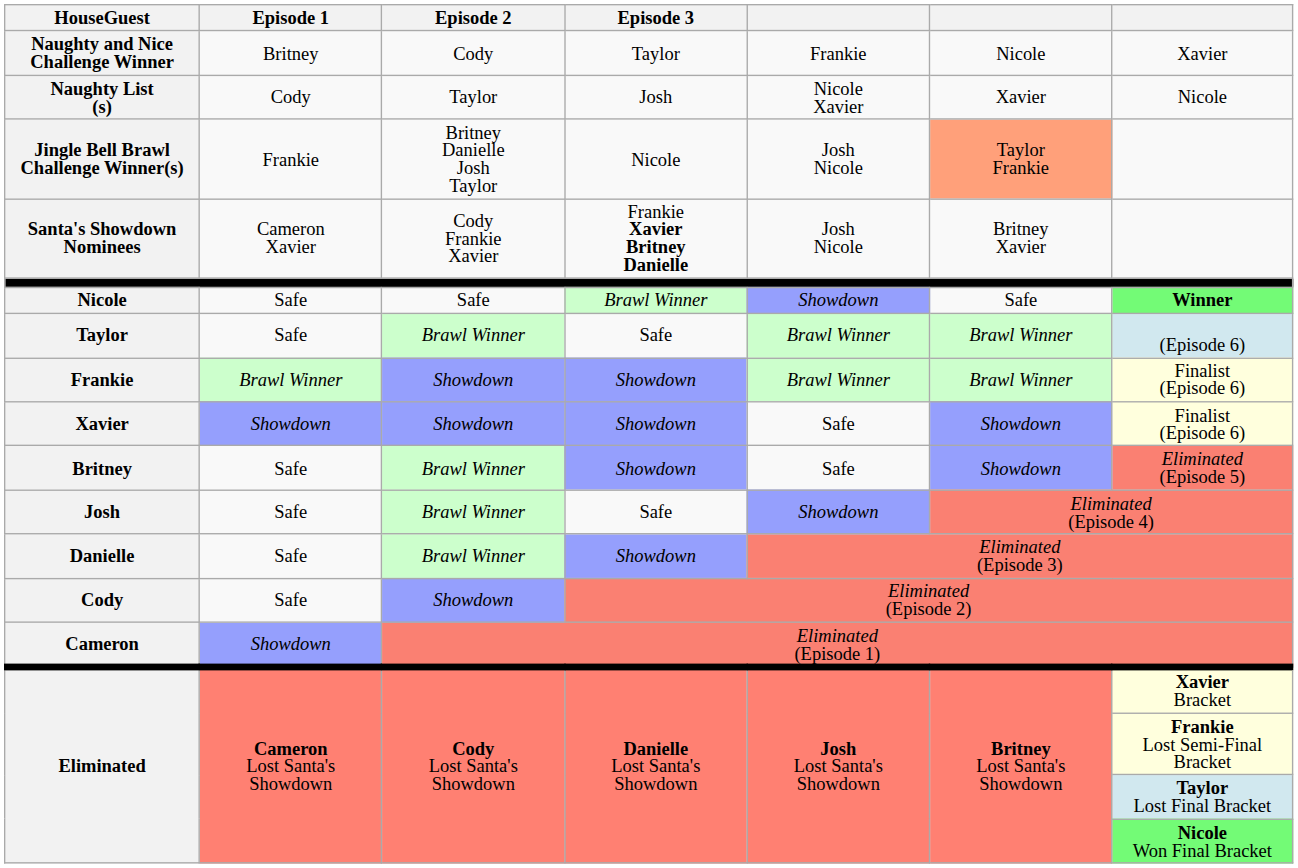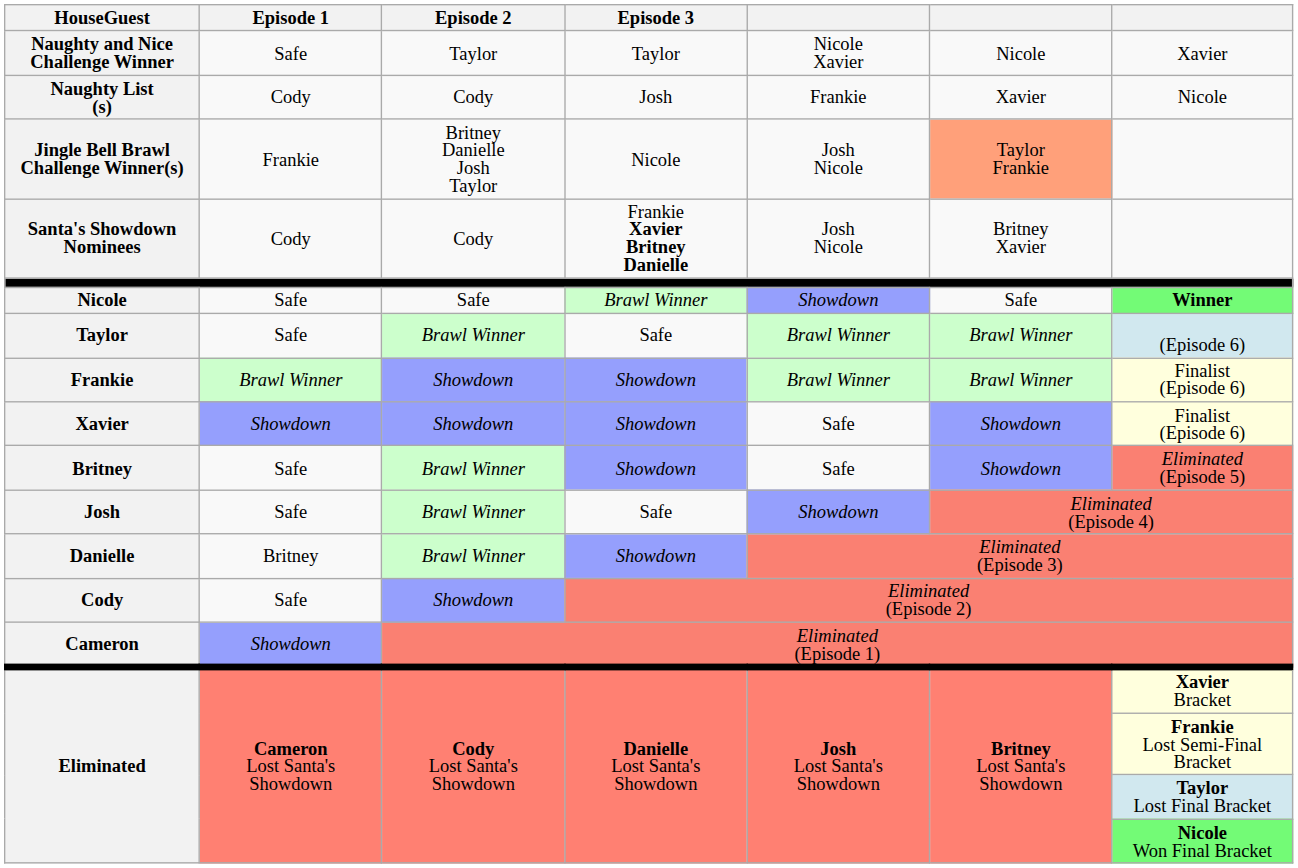Naughty and Nice Challenge Winner | Episode 1: Britney -> Safe
Naughty and Nice Challenge Winner | Episode 2: Cody -> Taylor
Naughty and Nice Challenge Winner | column 5: Frankie -> Nicole Xavier
Naughty List (s) | Episode 2: Taylor -> Cody
Naughty List (s) | column 5: Nicole Xavier -> Frankie
Santa's Showdown Nominees | Episode 1: Cameron Xavier -> Cody
Santa's Showdown Nominees | Episode 2: Cody Frankie Xavier -> Cody
Danielle | Episode 1: Safe -> Britney
